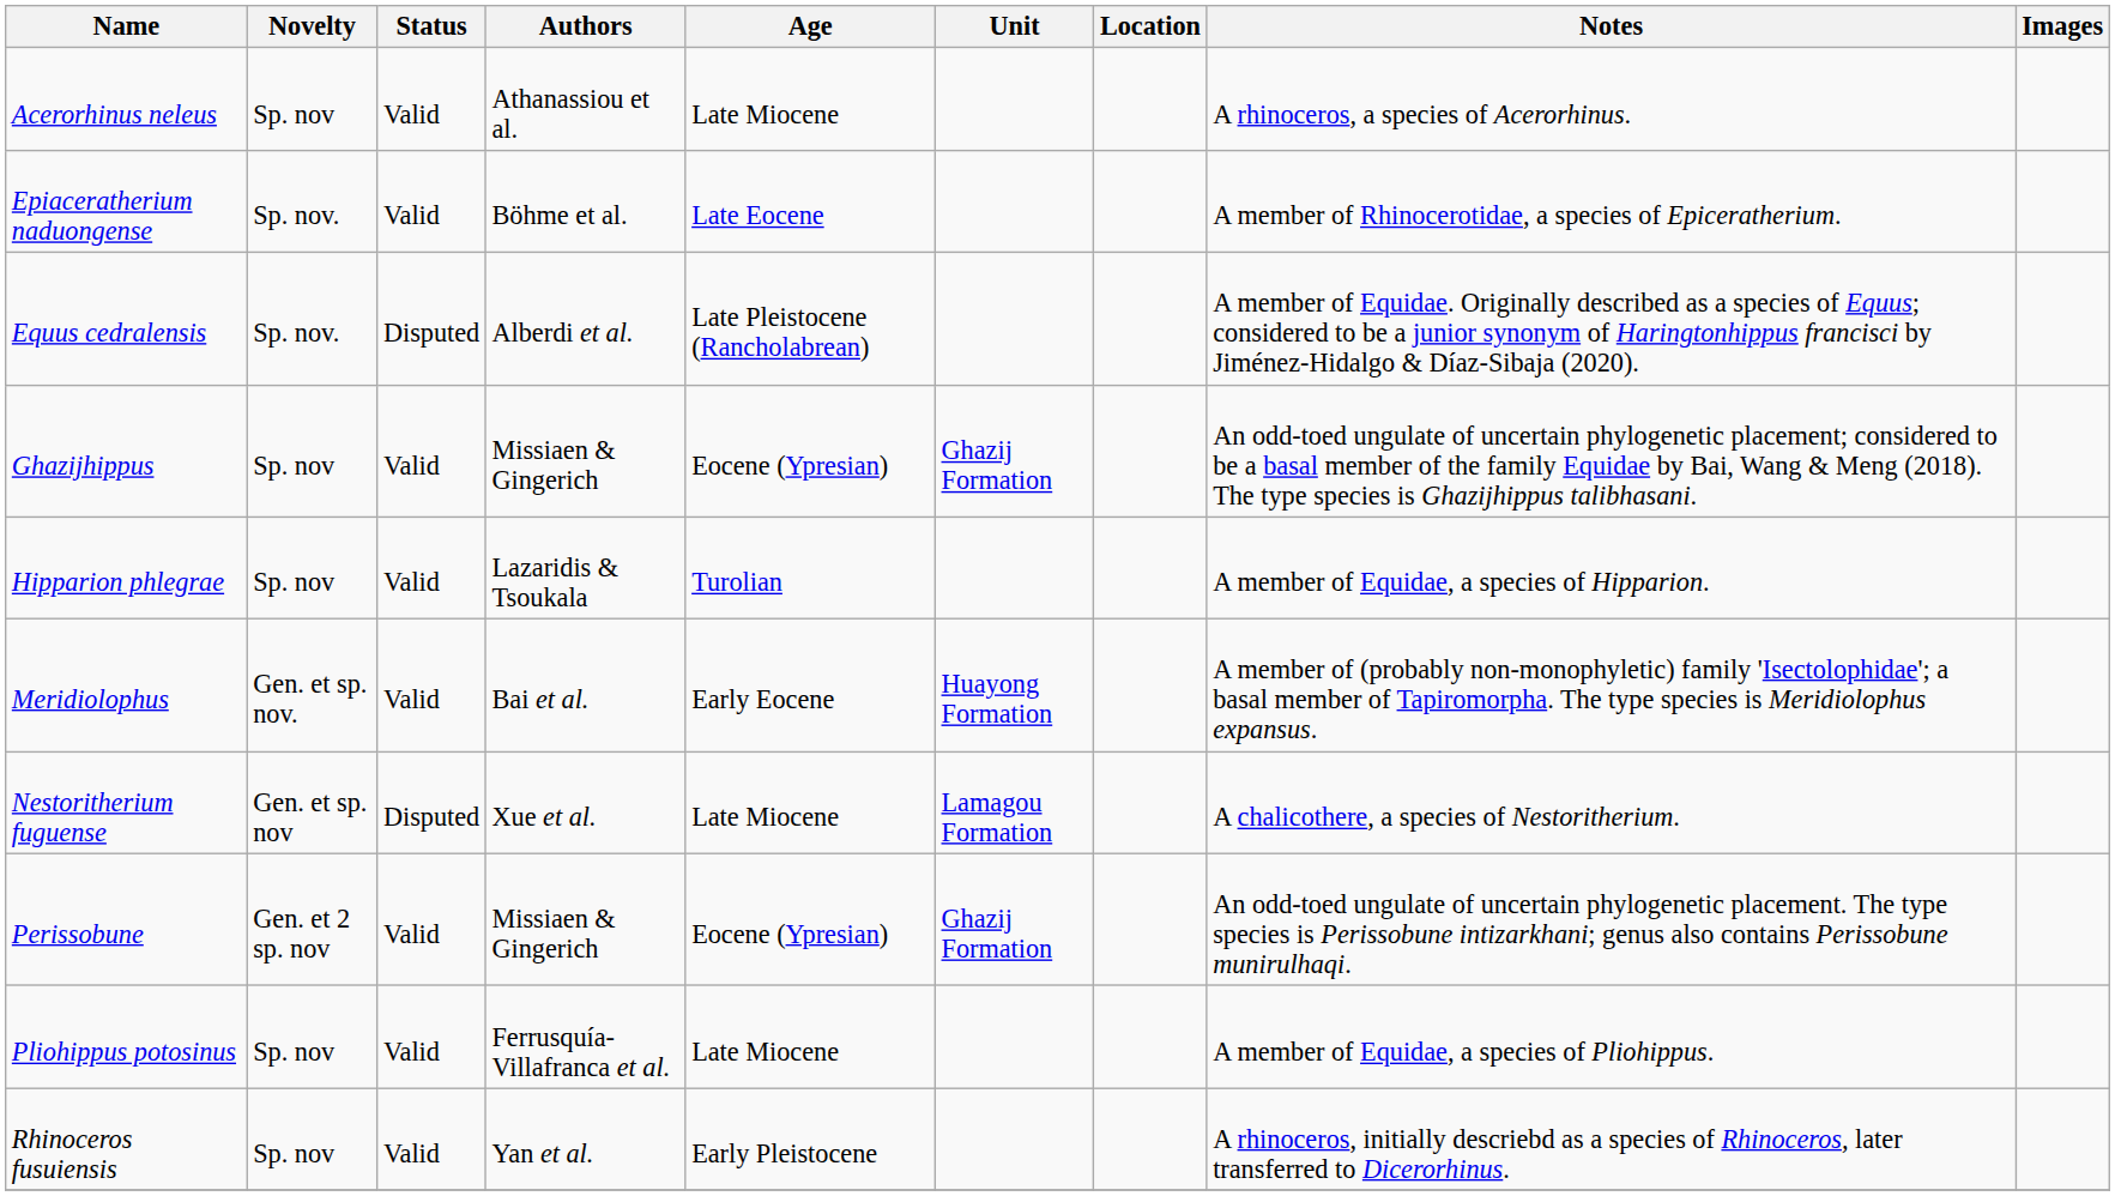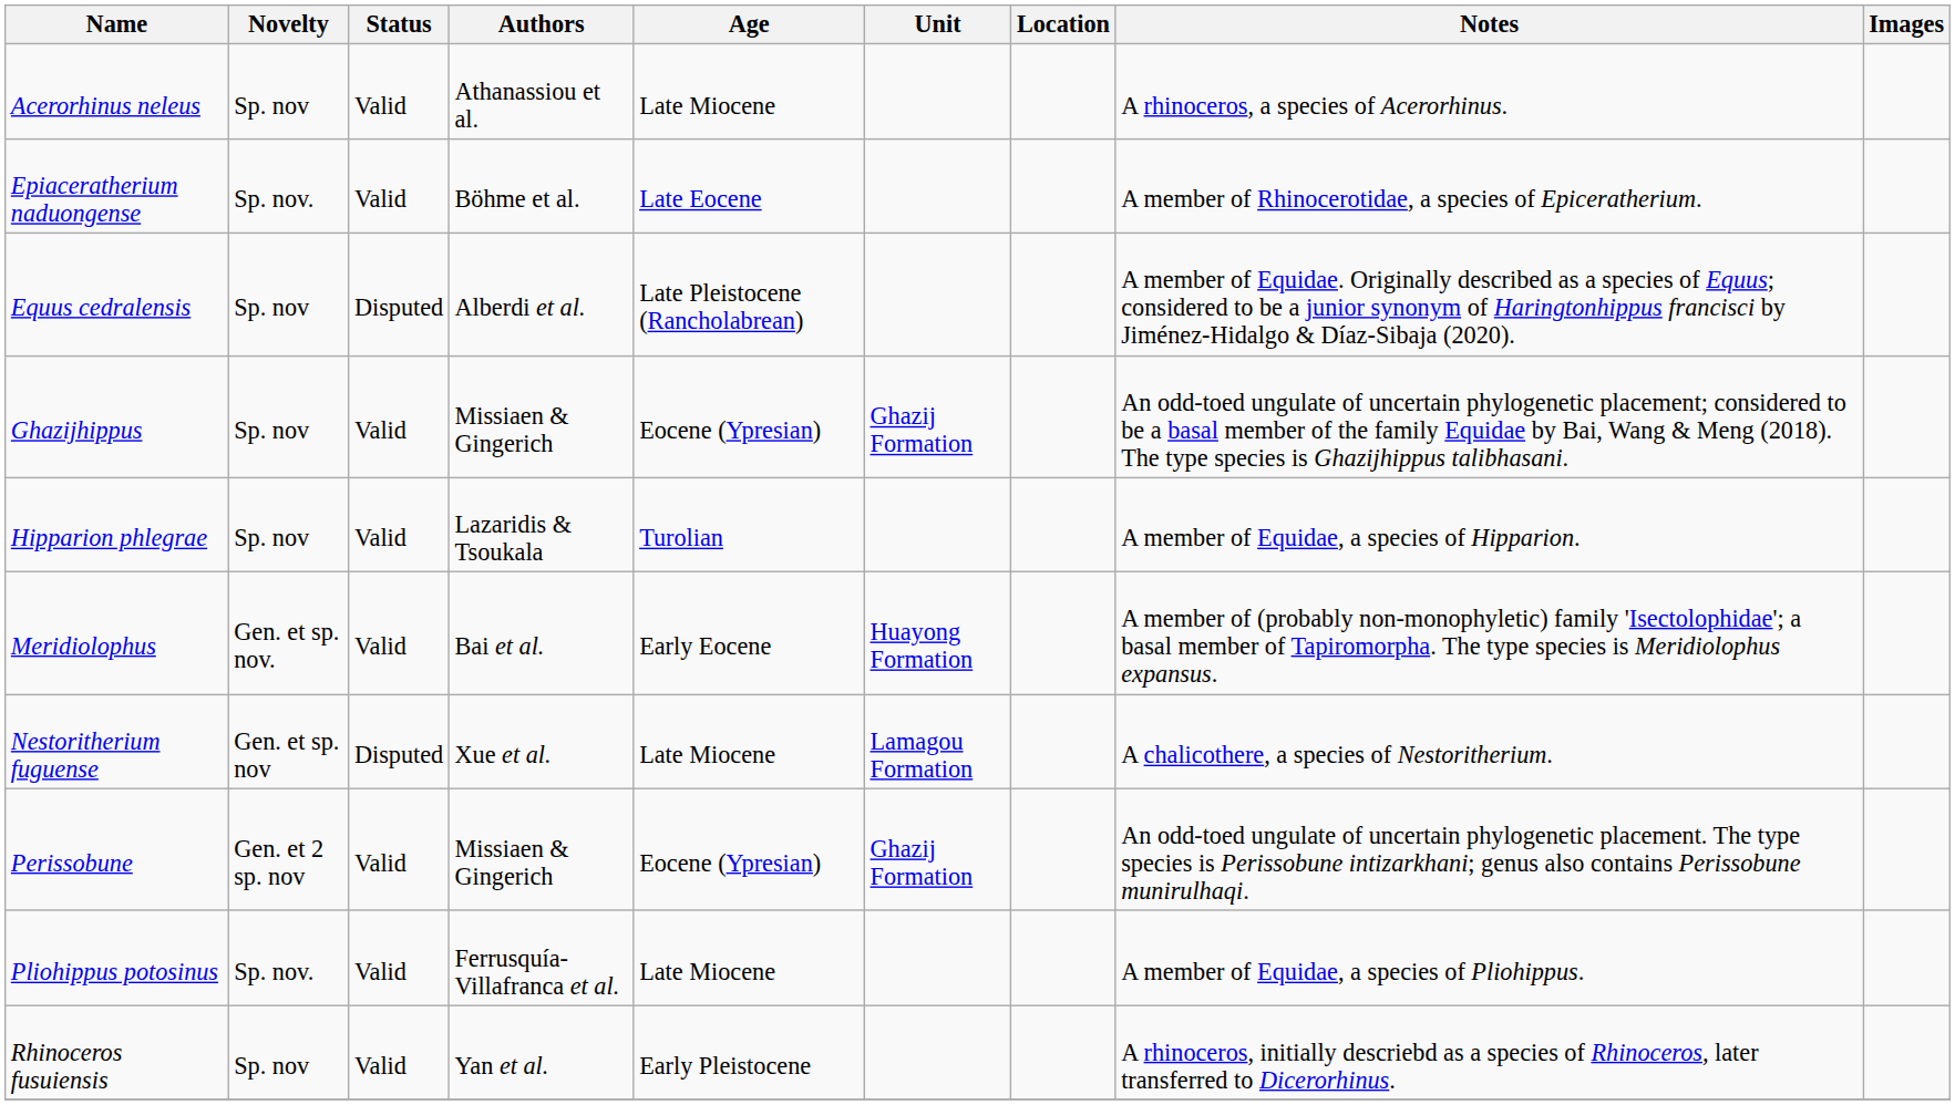Equus cedralensis | Novelty: Sp. nov. -> Sp. nov
Pliohippus potosinus | Novelty: Sp. nov -> Sp. nov.
